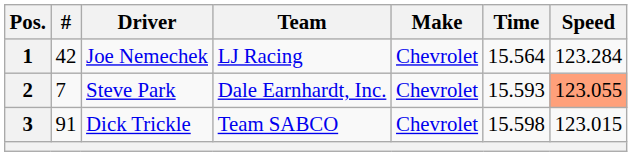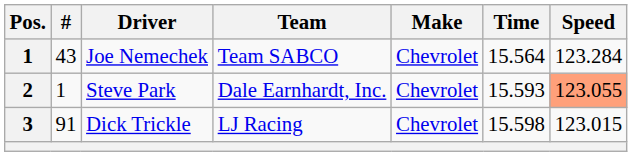Joe Nemechek | #: 42 -> 43
Joe Nemechek | Team: LJ Racing -> Team SABCO
Steve Park | #: 7 -> 1
Dick Trickle | Team: Team SABCO -> LJ Racing
